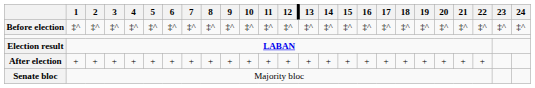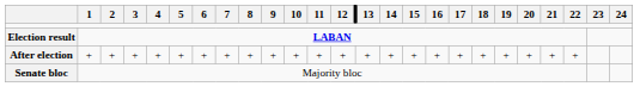- row: Before election | ‡^ | ‡^ | ‡^ | ‡^ | ‡^ | ‡^ | ‡^ | ‡^ | ‡^ | ‡^ | ‡^ | ‡^ | ‡^ | ‡^ | ‡^ | ‡^ | ‡^ | ‡^ | ‡^ | ‡^ | ‡^ | ‡^ | ‡^ | ‡^
